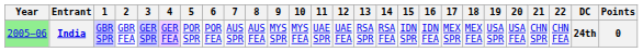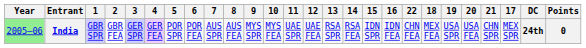columns swapped: 17 <-> 22
